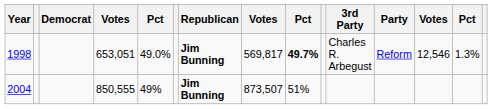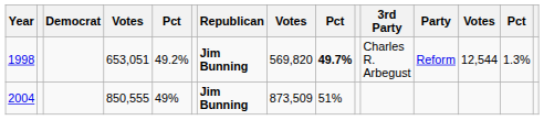1998 | column 5: 49.0% -> 49.2%
1998 | column 8: 569,817 -> 569,820
1998 | column 13: 12,546 -> 12,544
2004 | column 8: 873,507 -> 873,509
